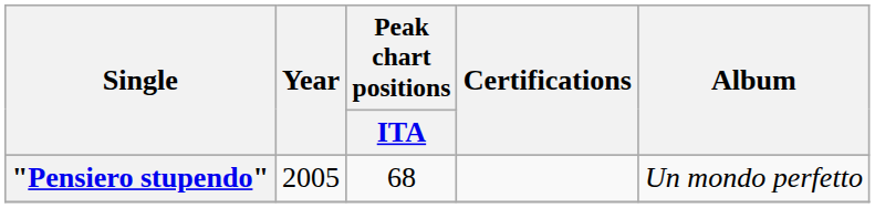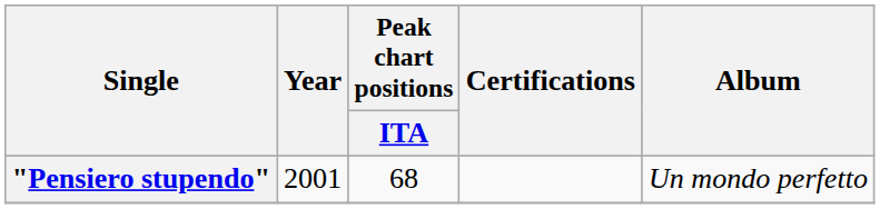"Pensiero stupendo" | Year: 2005 -> 2001
